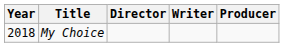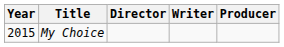My Choice | Year: 2018 -> 2015
